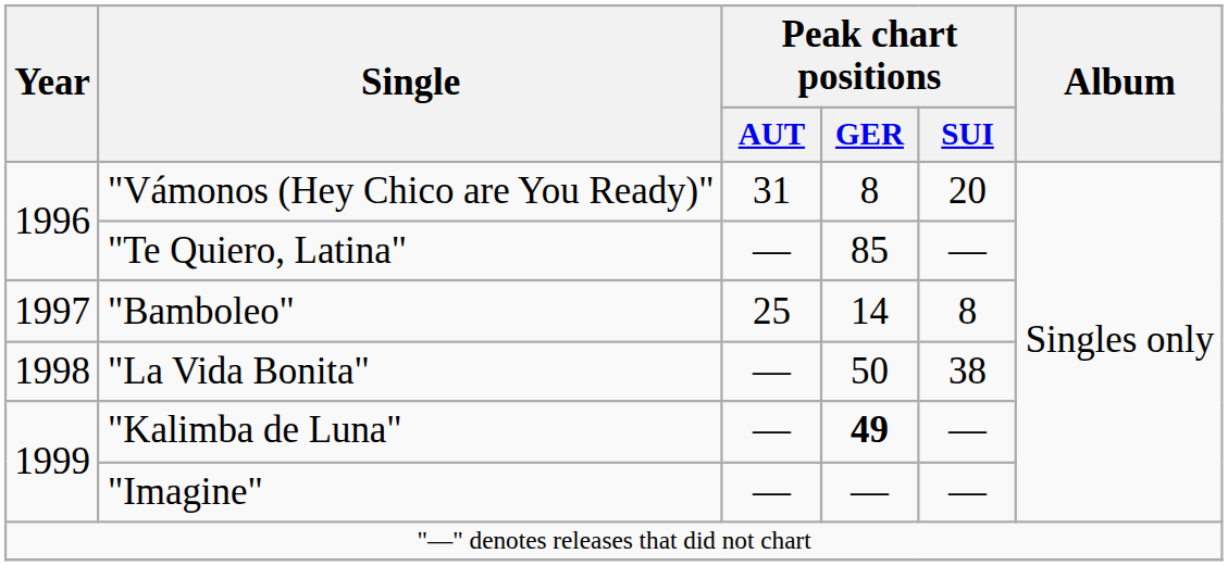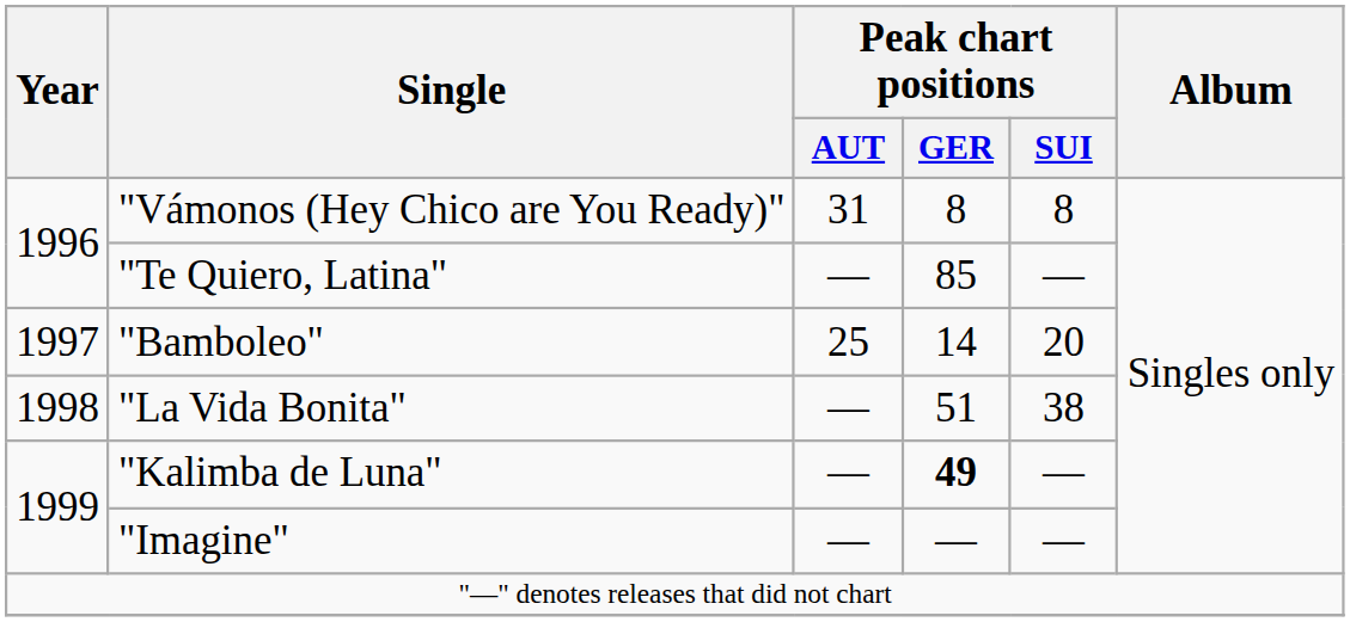"Vámonos (Hey Chico are You Ready)" | Peak chart positions / SUI: 20 -> 8
"Bamboleo" | Peak chart positions / SUI: 8 -> 20
"La Vida Bonita" | Peak chart positions / GER: 50 -> 51
